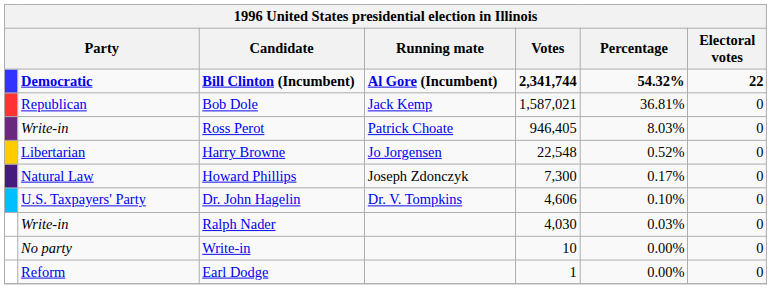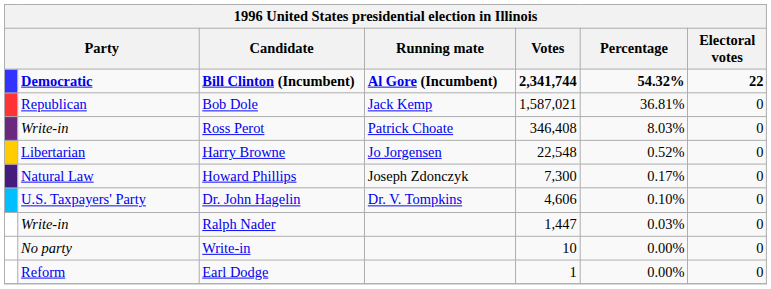Ross Perot | Votes: 946,405 -> 346,408
Ralph Nader | Votes: 4,030 -> 1,447
